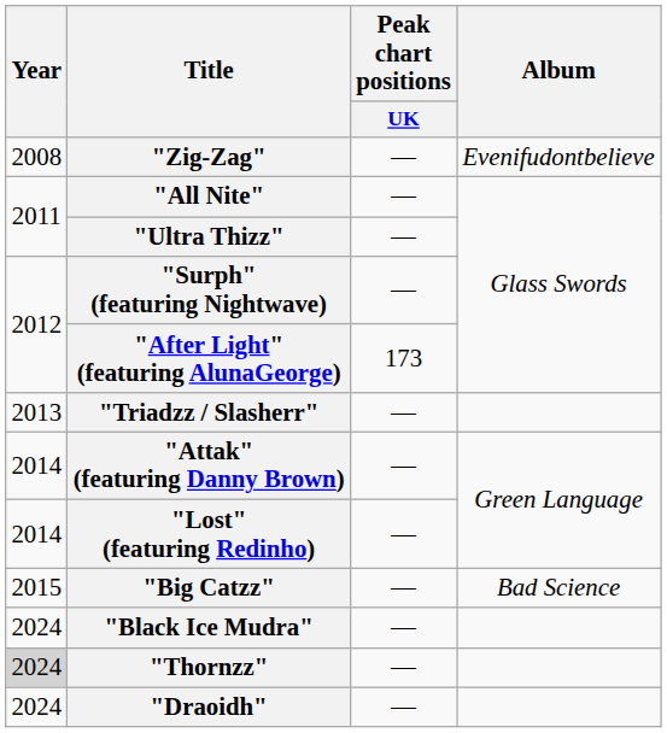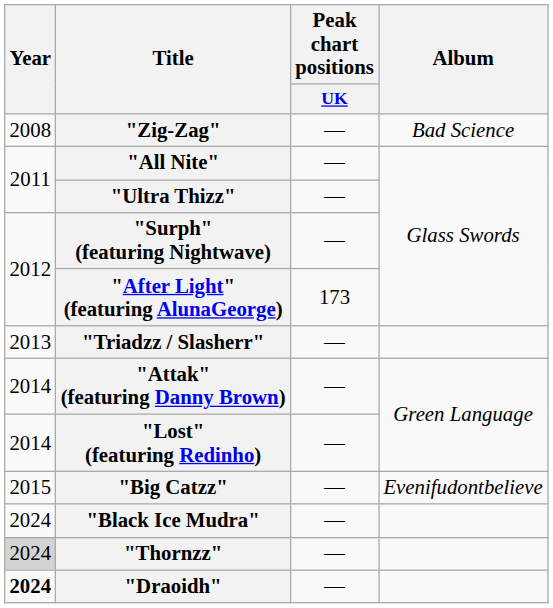"Zig-Zag" | Album: Evenifudontbelieve -> Bad Science
"Big Catzz" | Album: Bad Science -> Evenifudontbelieve
"Draoidh" | Year: normal -> bold
